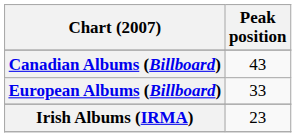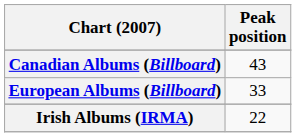Irish Albums (IRMA) | Peak position: 23 -> 22
